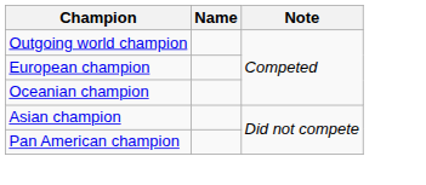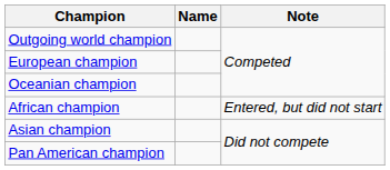+ row: African champion | Entered, but did not start
